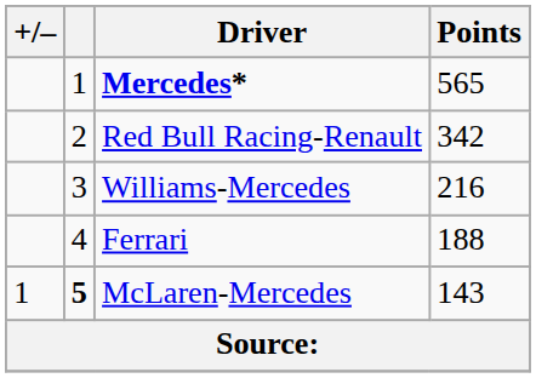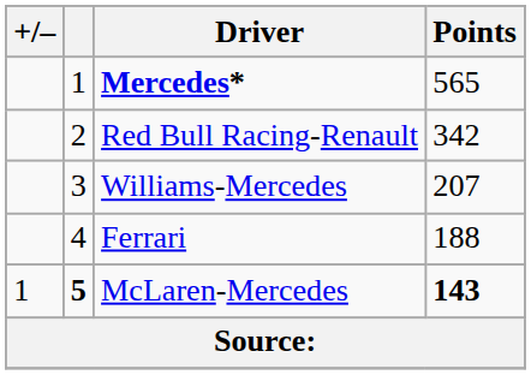Williams-Mercedes | Points: 216 -> 207
McLaren-Mercedes | Points: normal -> bold
